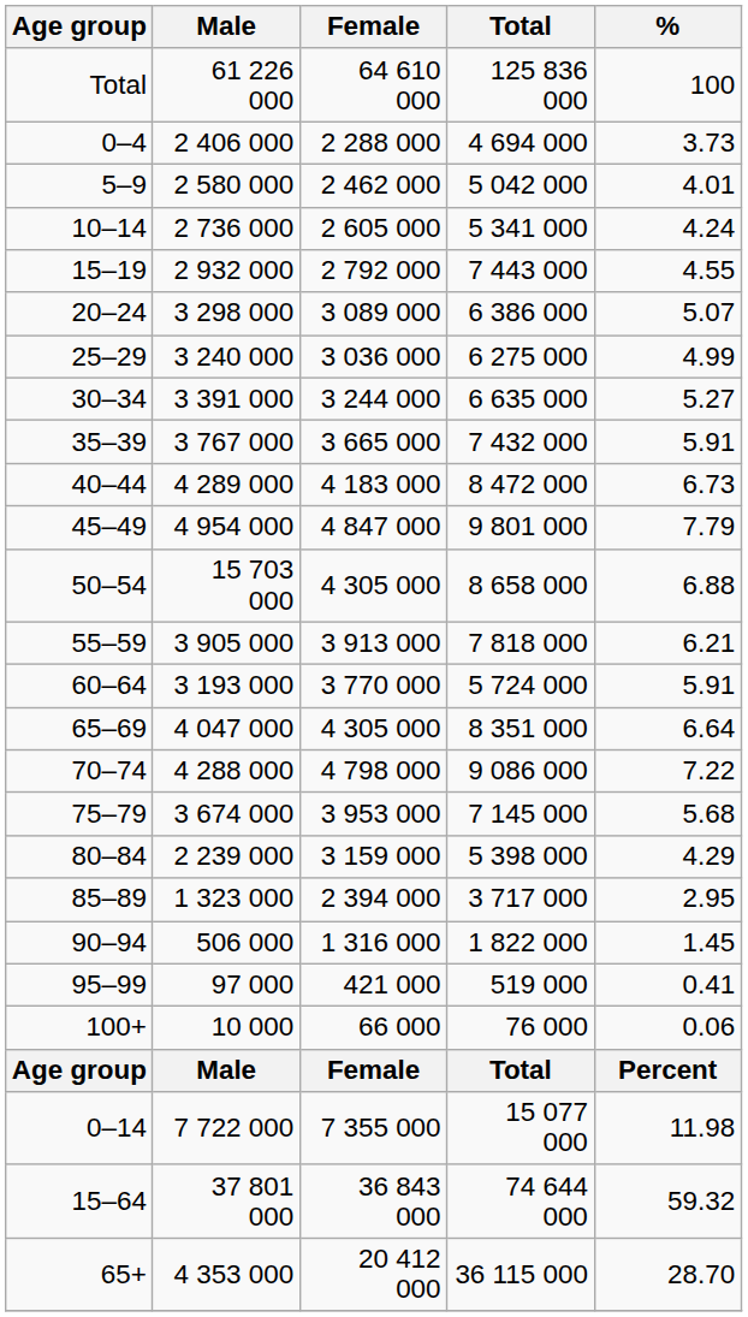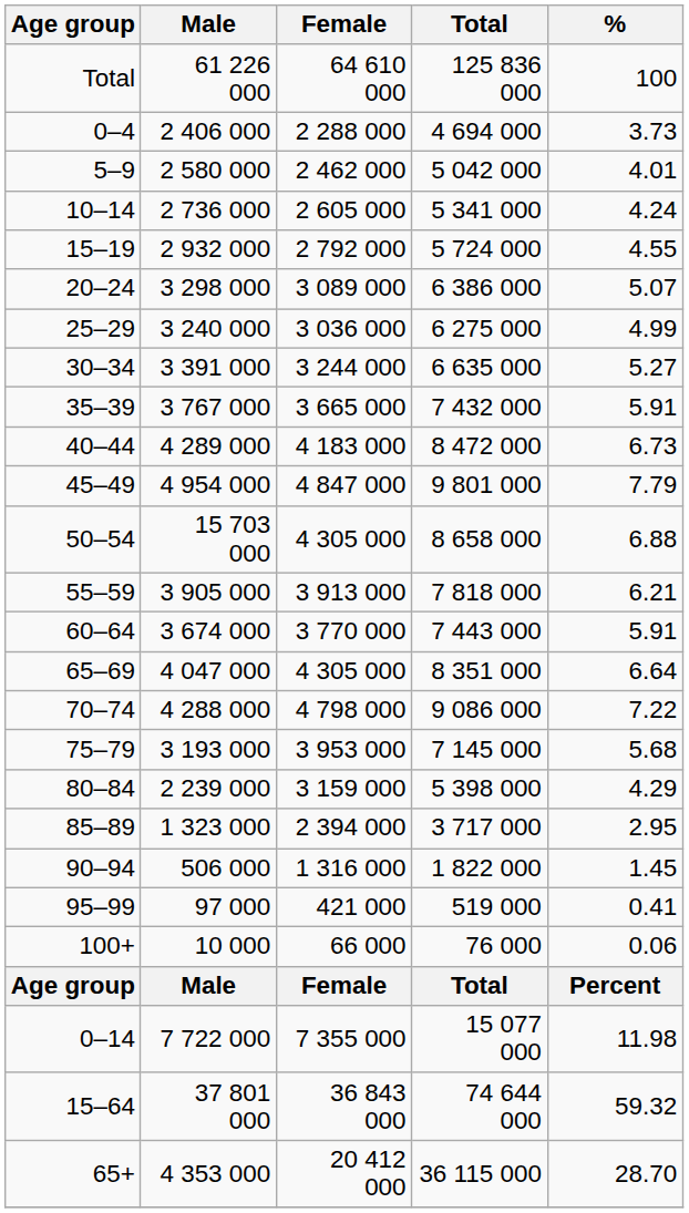15–19 | Total: 7 443 000 -> 5 724 000
60–64 | Male: 3 193 000 -> 3 674 000
60–64 | Total: 5 724 000 -> 7 443 000
75–79 | Male: 3 674 000 -> 3 193 000
